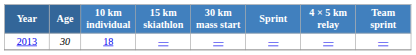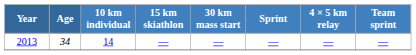2013 | Age: 30 -> 34
2013 | 10 km individual: 18 -> 14
